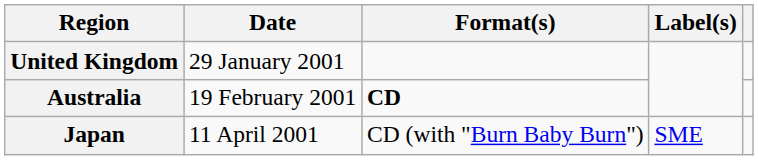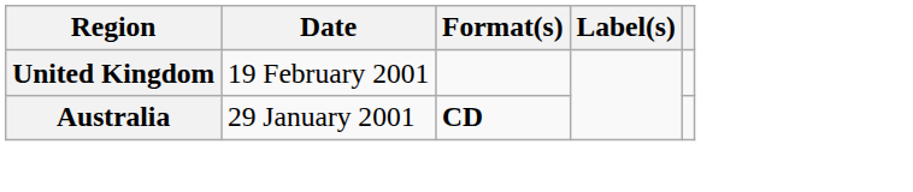United Kingdom | Date: 29 January 2001 -> 19 February 2001
Australia | Date: 19 February 2001 -> 29 January 2001
- row: Japan | 11 April 2001 | CD (with "Burn Baby Burn") | SME
